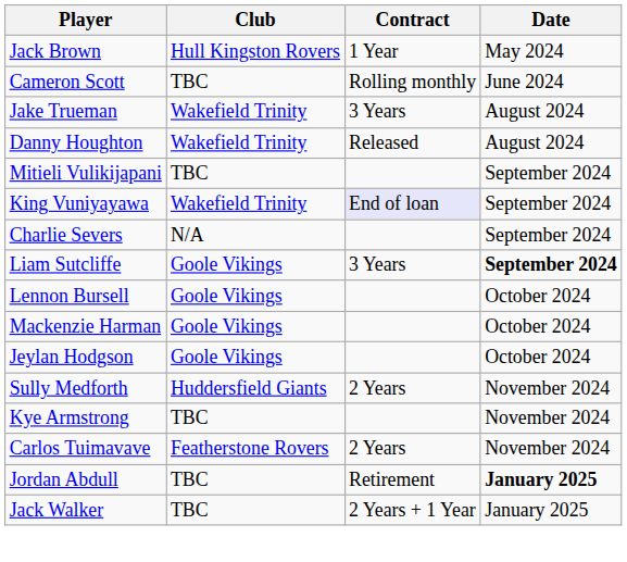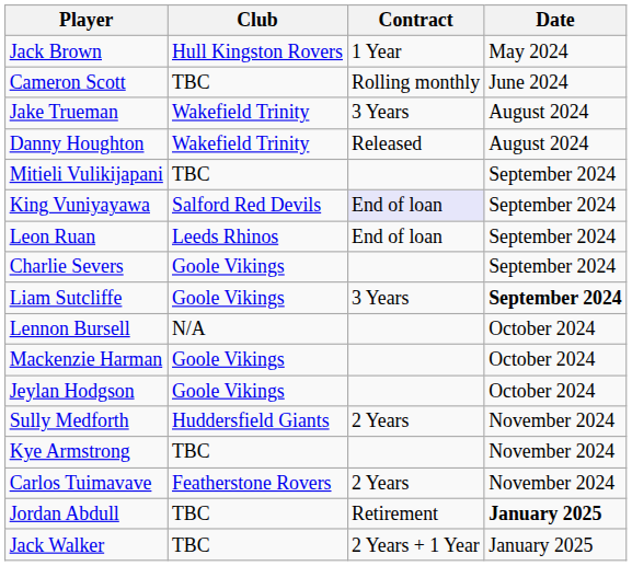King Vuniyayawa | Club: Wakefield Trinity -> Salford Red Devils
+ row: Leon Ruan | Leeds Rhinos | End of loan | September 2024
Charlie Severs | Club: N/A -> Goole Vikings
Lennon Bursell | Club: Goole Vikings -> N/A
